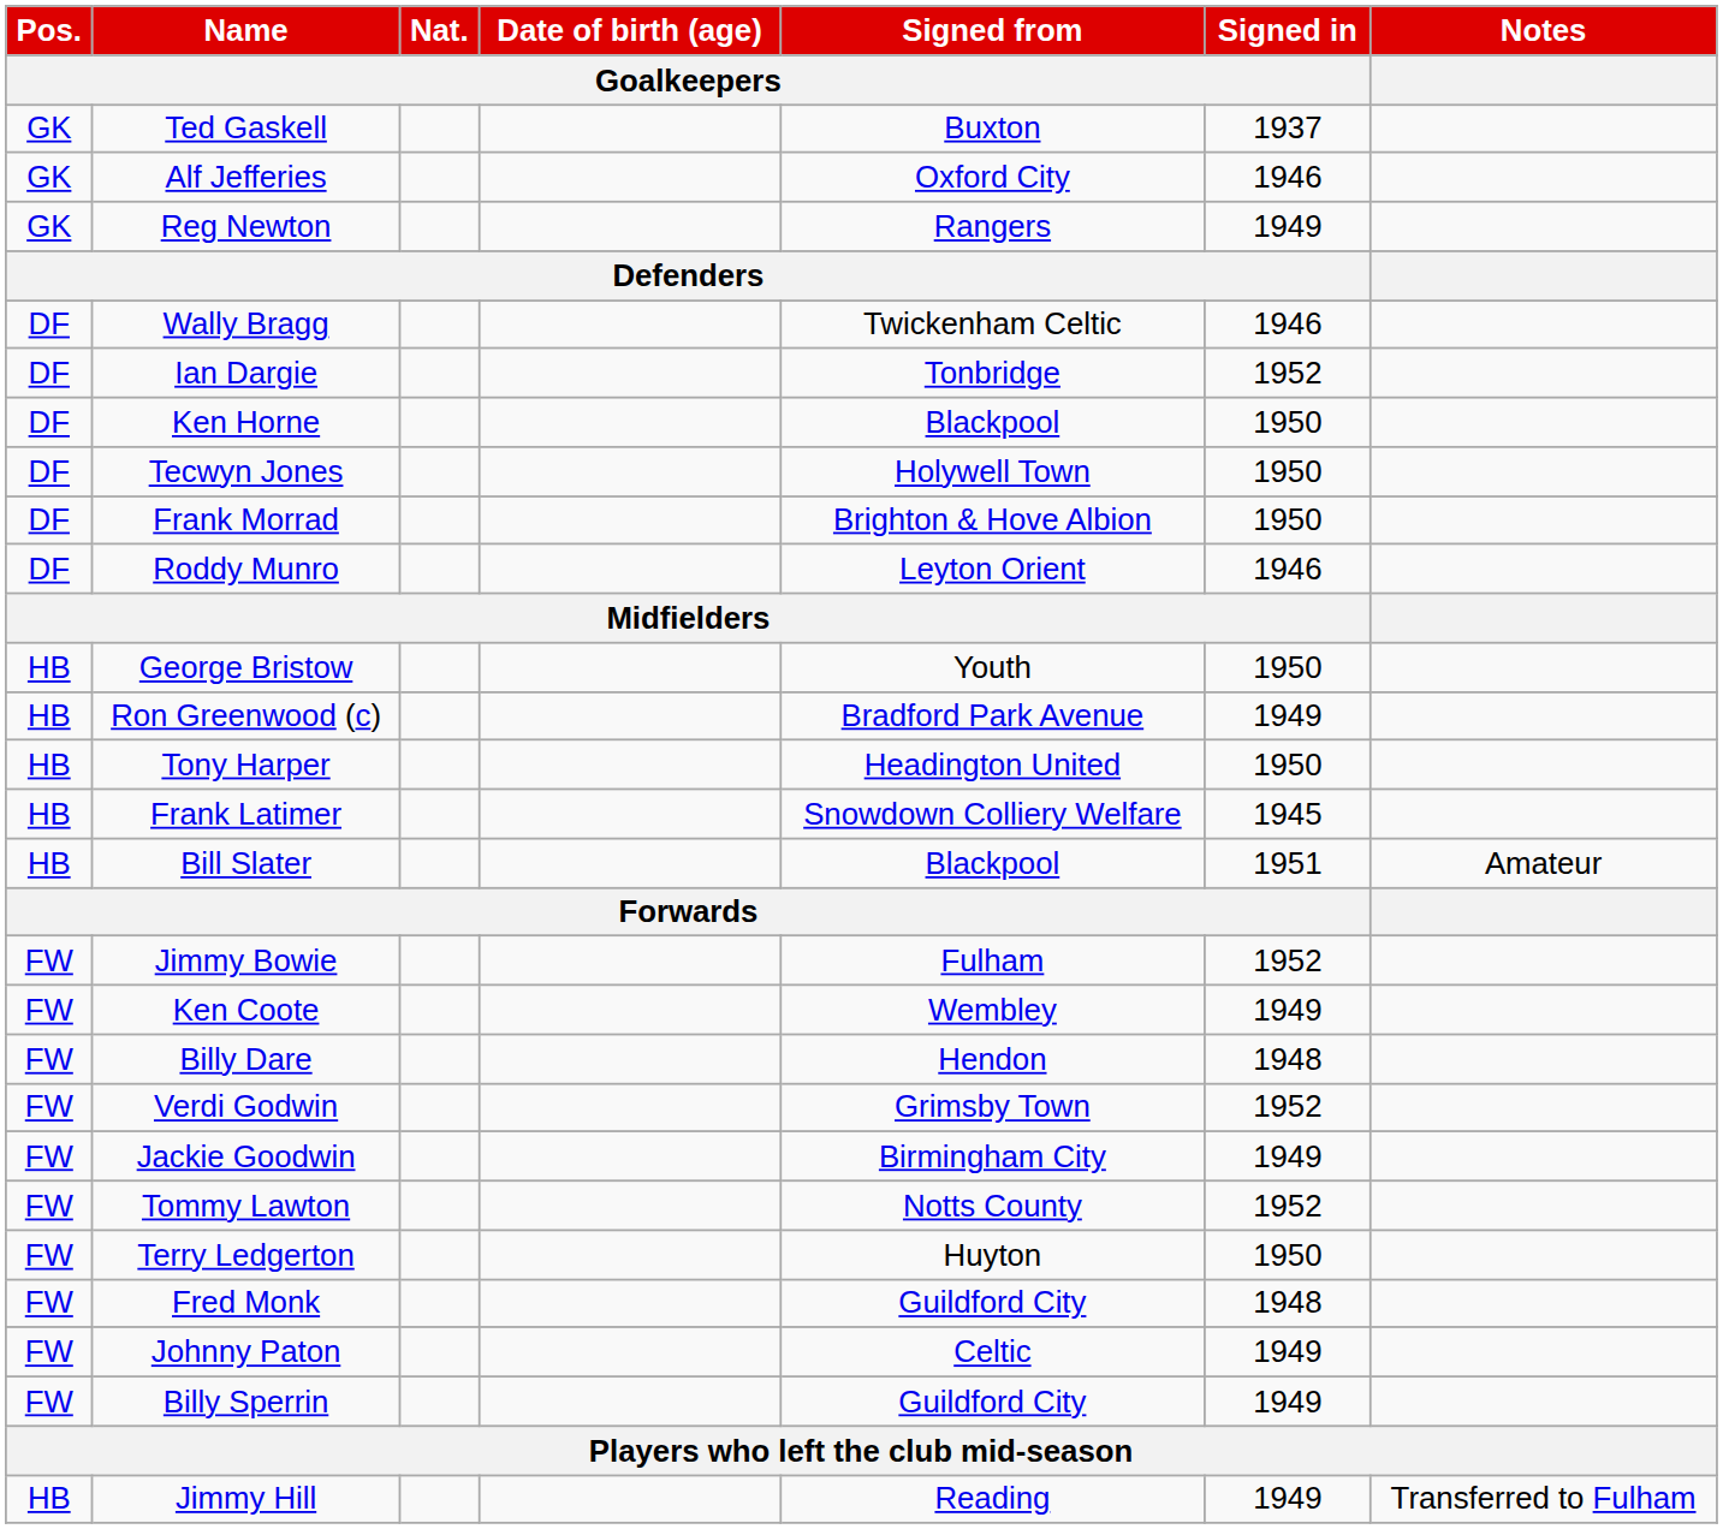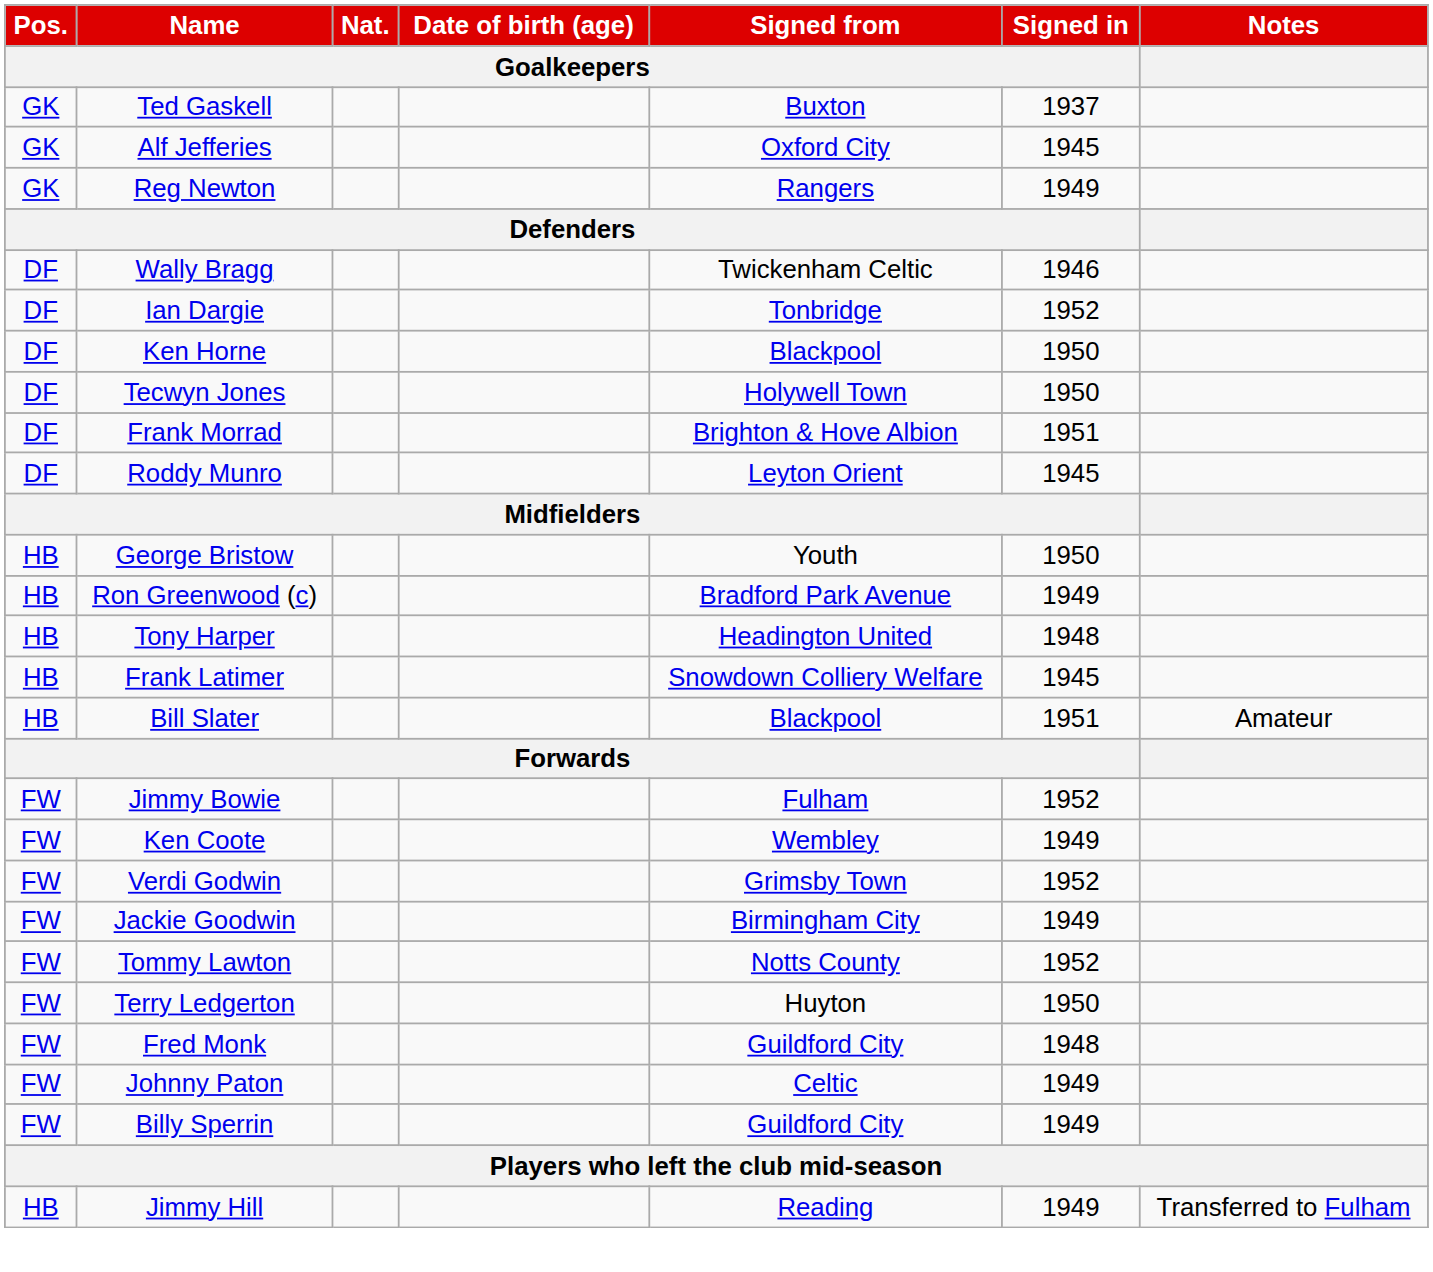Alf Jefferies | Signed in / Goalkeepers: 1946 -> 1945
Frank Morrad | Signed in / Goalkeepers: 1950 -> 1951
Roddy Munro | Signed in / Goalkeepers: 1946 -> 1945
Tony Harper | Signed in / Goalkeepers: 1950 -> 1948
- row: FW | Billy Dare | Hendon | 1948
